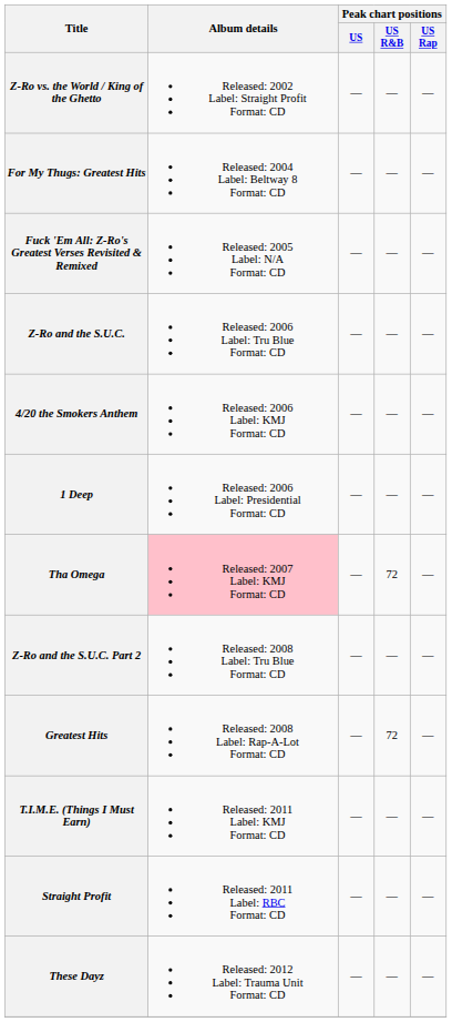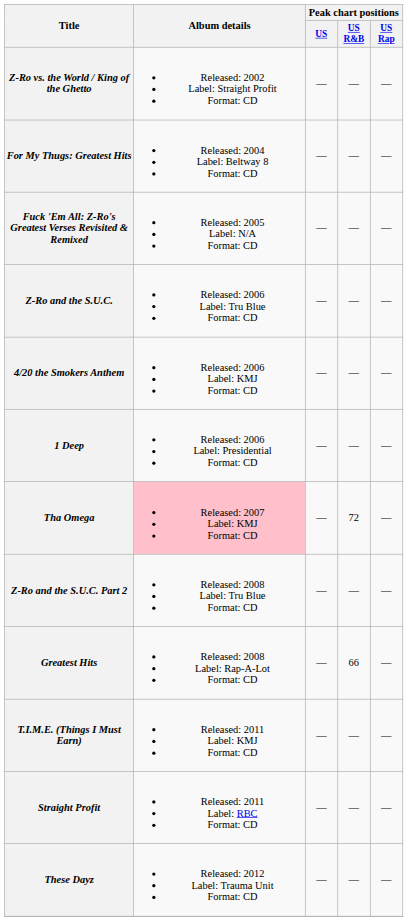Greatest Hits | Peak chart positions / US R&B: 72 -> 66
